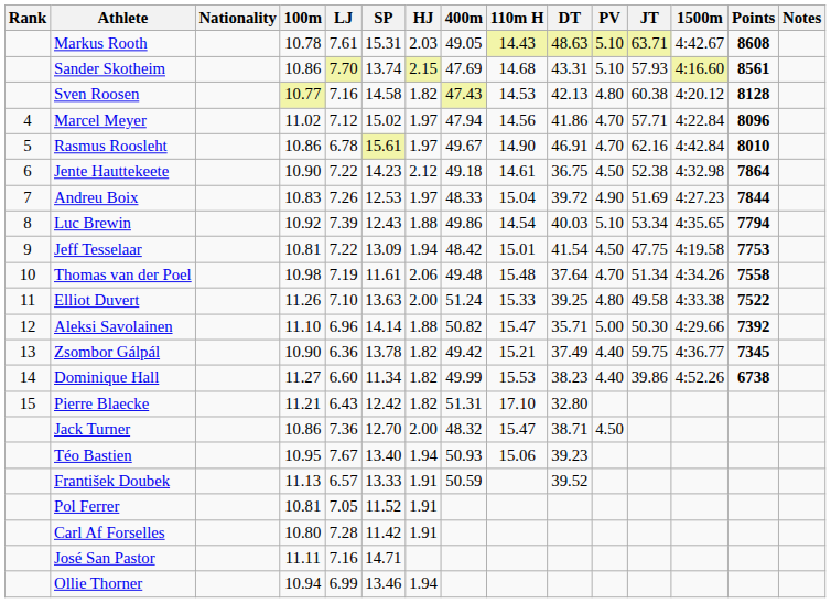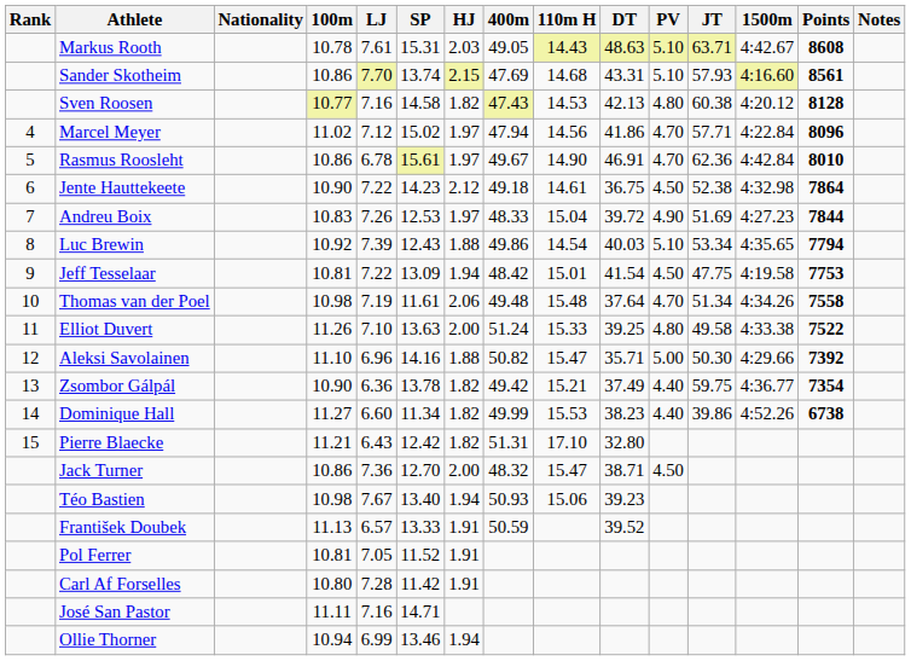Rasmus Roosleht | JT: 62.16 -> 62.36
Aleksi Savolainen | SP: 14.14 -> 14.16
Zsombor Gálpál | Points: 7345 -> 7354
Téo Bastien | 100m: 10.95 -> 10.98
